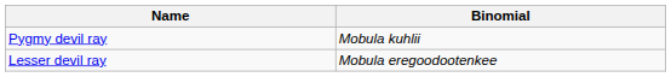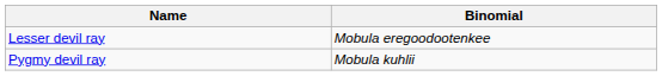rows swapped: Lesser devil ray <-> Pygmy devil ray
